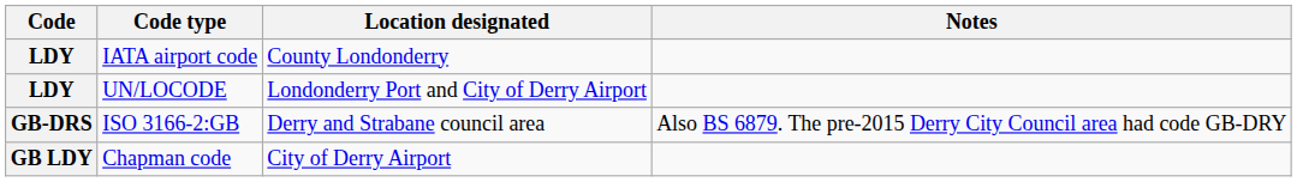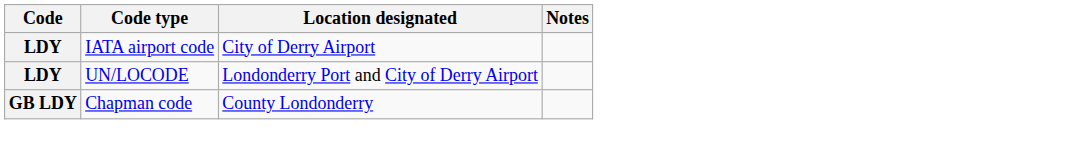IATA airport code | Location designated: County Londonderry -> City of Derry Airport
- row: GB-DRS | ISO 3166-2:GB | Derry and Strabane council area | Also BS 6879. The pre-2015 Derry City Council area had code GB-DRY
Chapman code | Location designated: City of Derry Airport -> County Londonderry
